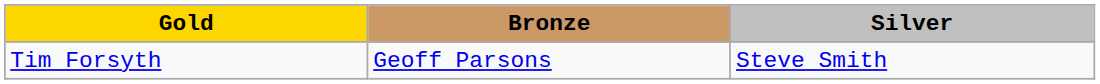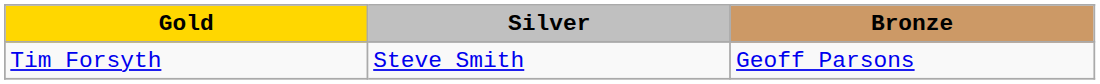columns swapped: Silver <-> Bronze
